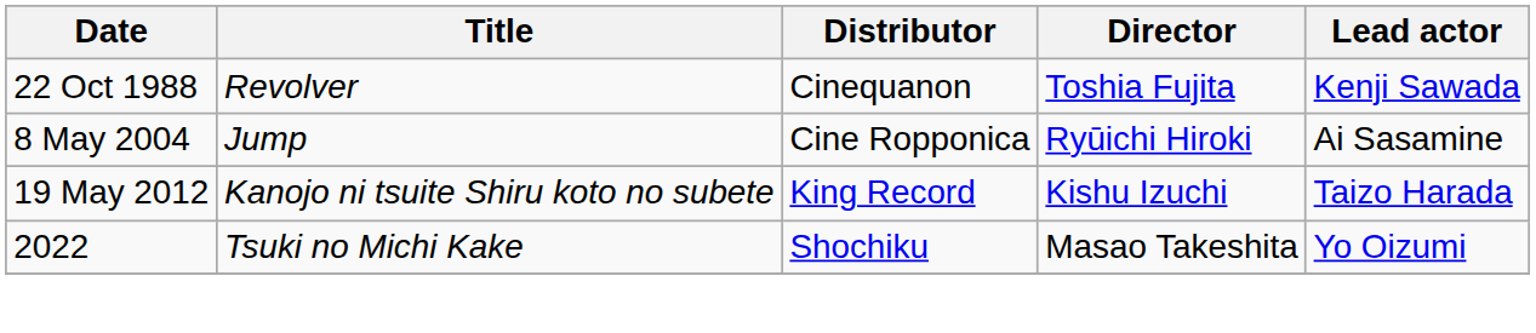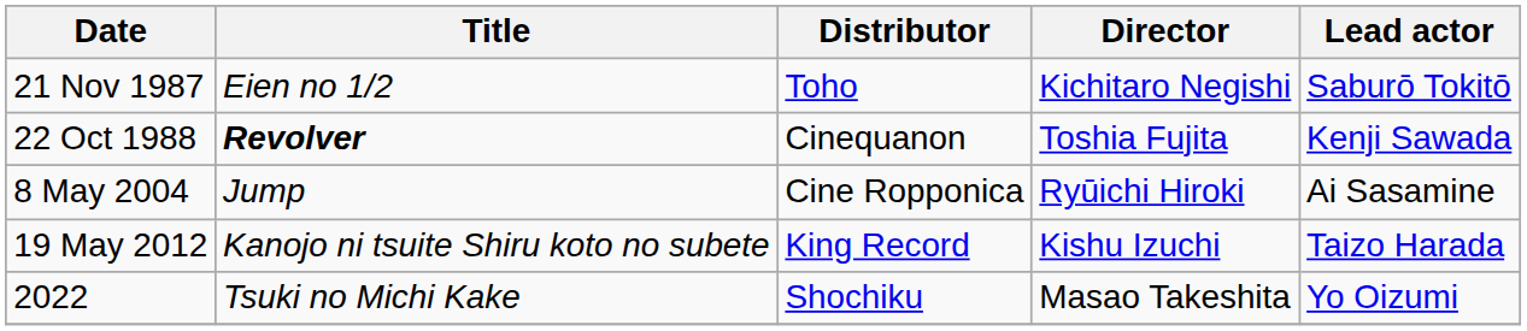+ row: 21 Nov 1987 | Eien no 1/2 | Toho | Kichitaro Negishi | Saburō Tokitō
22 Oct 1988 | Title: normal -> bold
